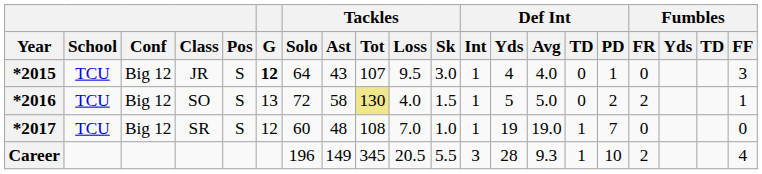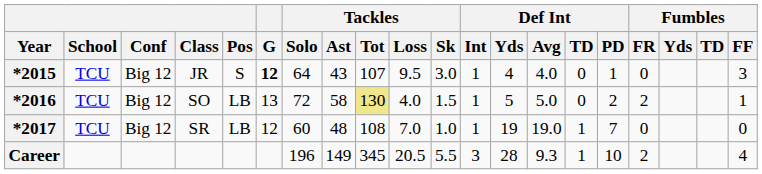*2016 | Pos: S -> LB
*2017 | Pos: S -> LB
